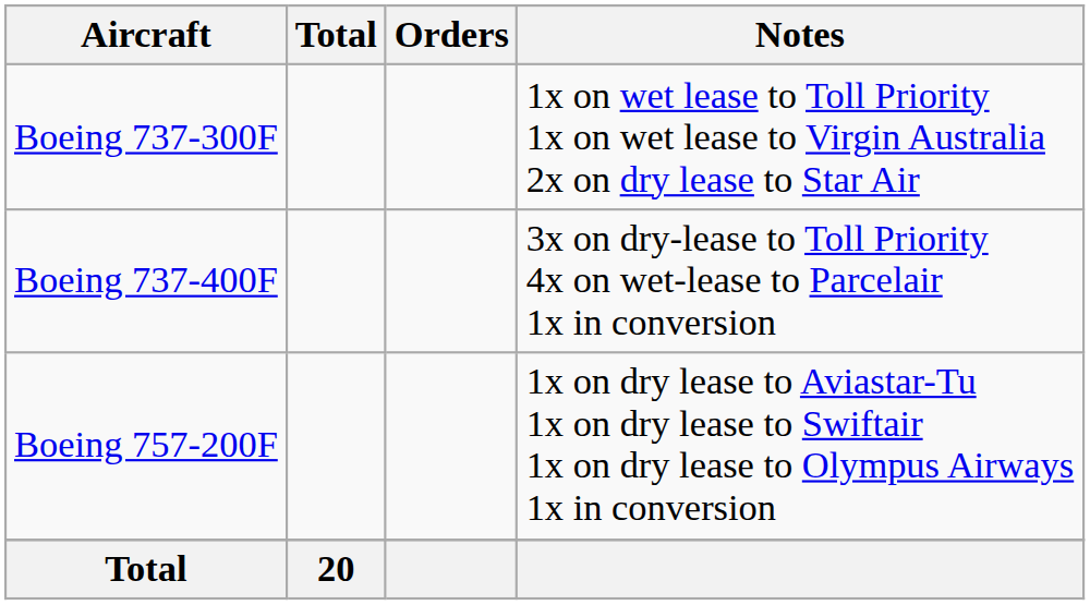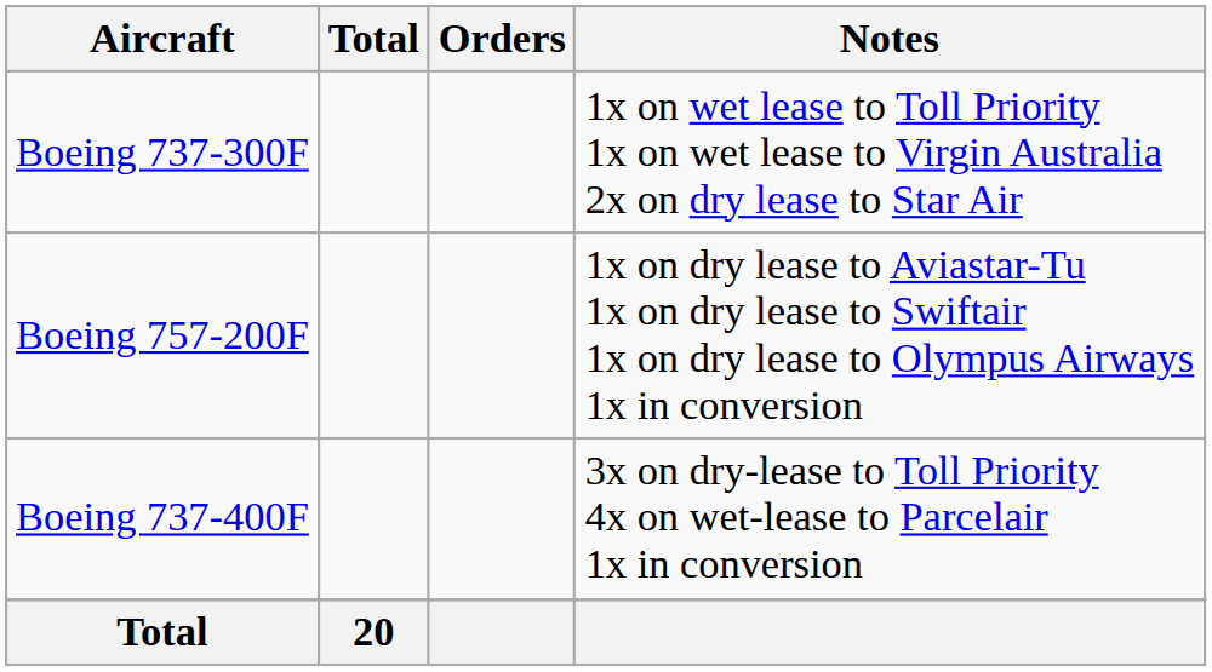rows swapped: Boeing 737-400F <-> Boeing 757-200F
